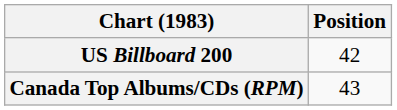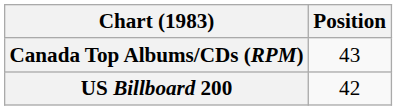rows swapped: Canada Top Albums/CDs (RPM) <-> US Billboard 200
